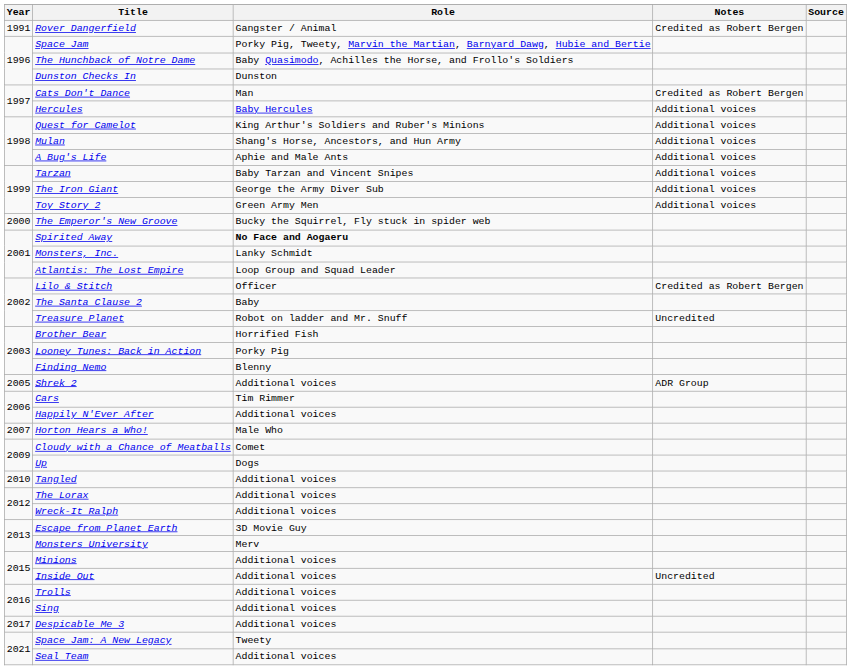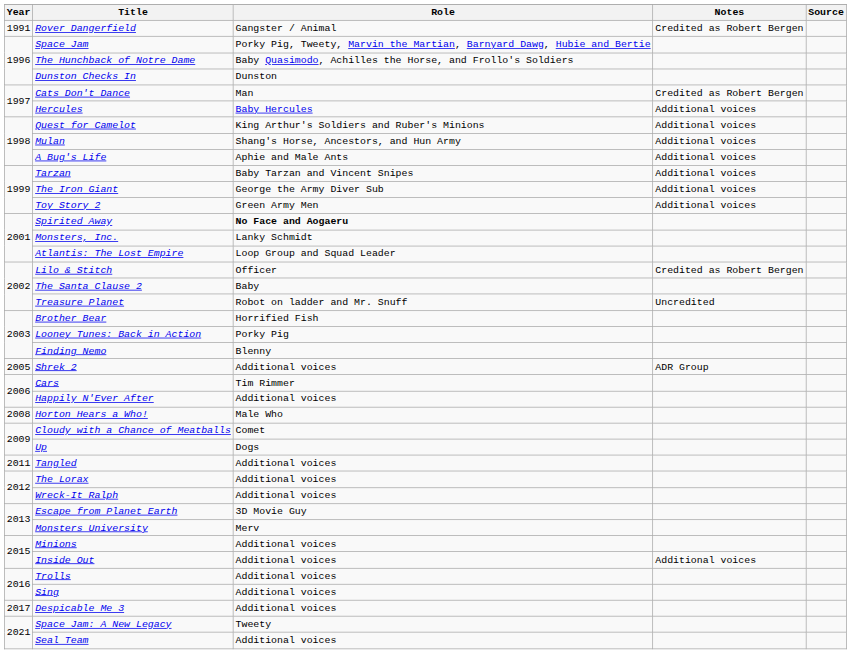- row: 2000 | The Emperor's New Groove | Bucky the Squirrel, Fly stuck in spider web
Horton Hears a Who! | Year: 2007 -> 2008
Tangled | Year: 2010 -> 2011
Inside Out | Notes: Uncredited -> Additional voices
